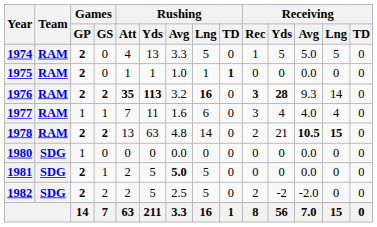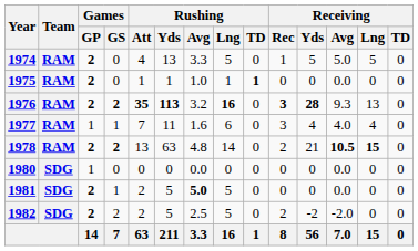1976 | Receiving / Lng: 14 -> 13
